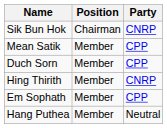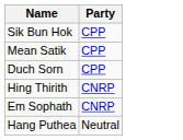- column: Position | Chairman | Member | Member | Member | Member | Member
Sik Bun Hok | Party: CNRP -> CPP
Em Sophath | Party: CPP -> CNRP
